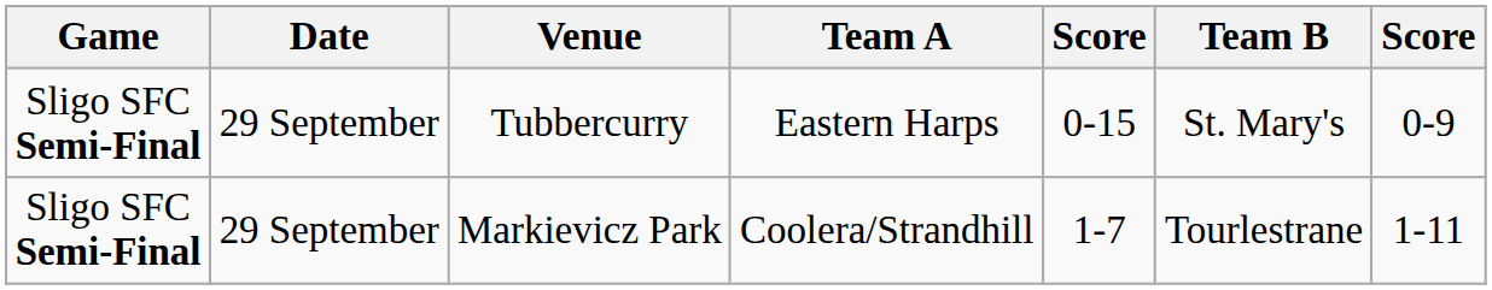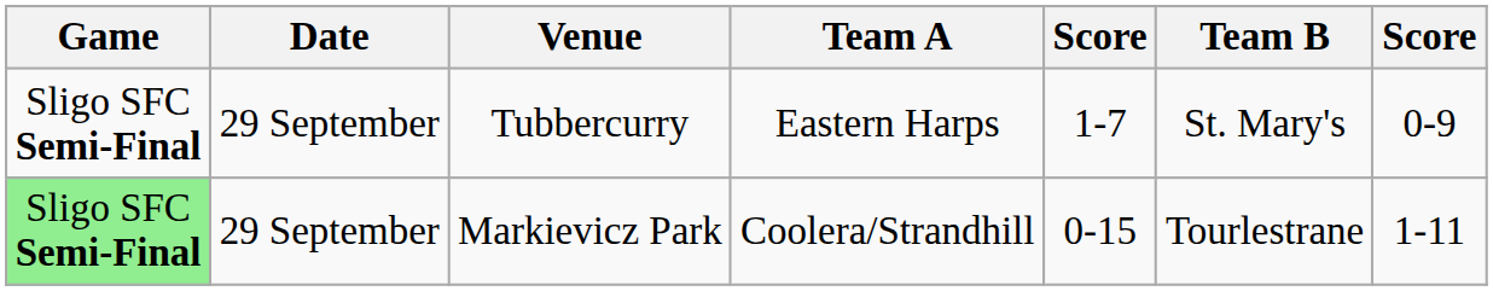Tubbercurry | column 5: 0-15 -> 1-7
Markievicz Park | Game: no background -> lightgreen background
Markievicz Park | column 5: 1-7 -> 0-15
